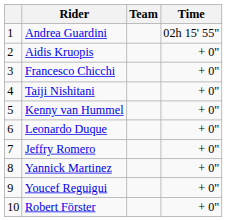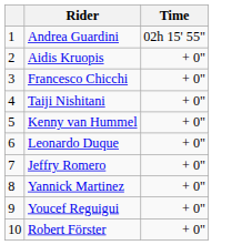- column: Team
